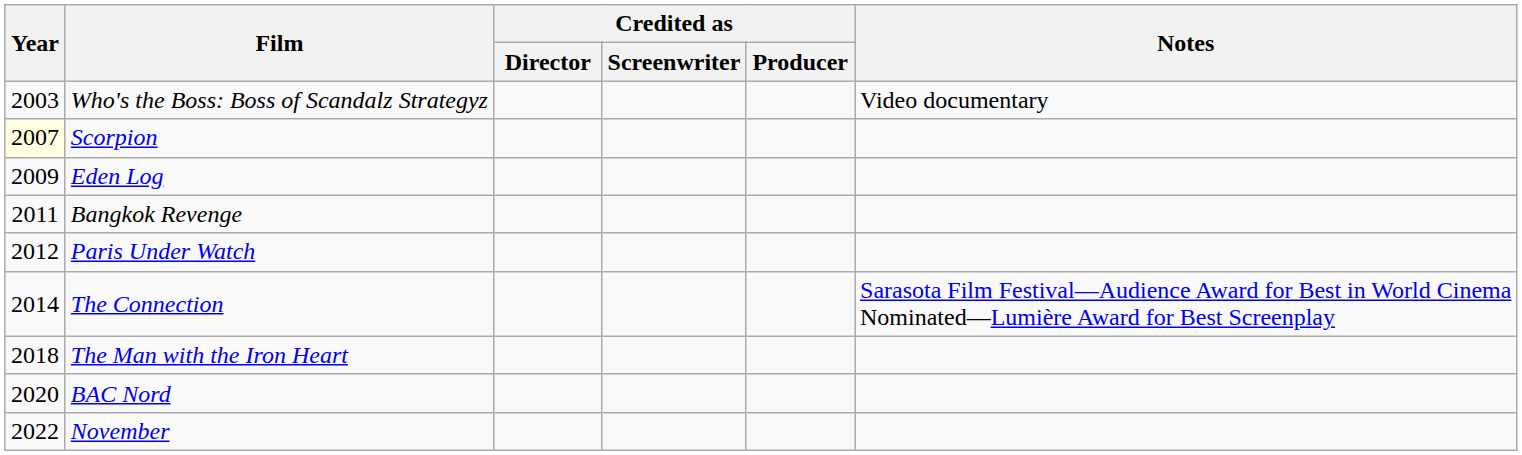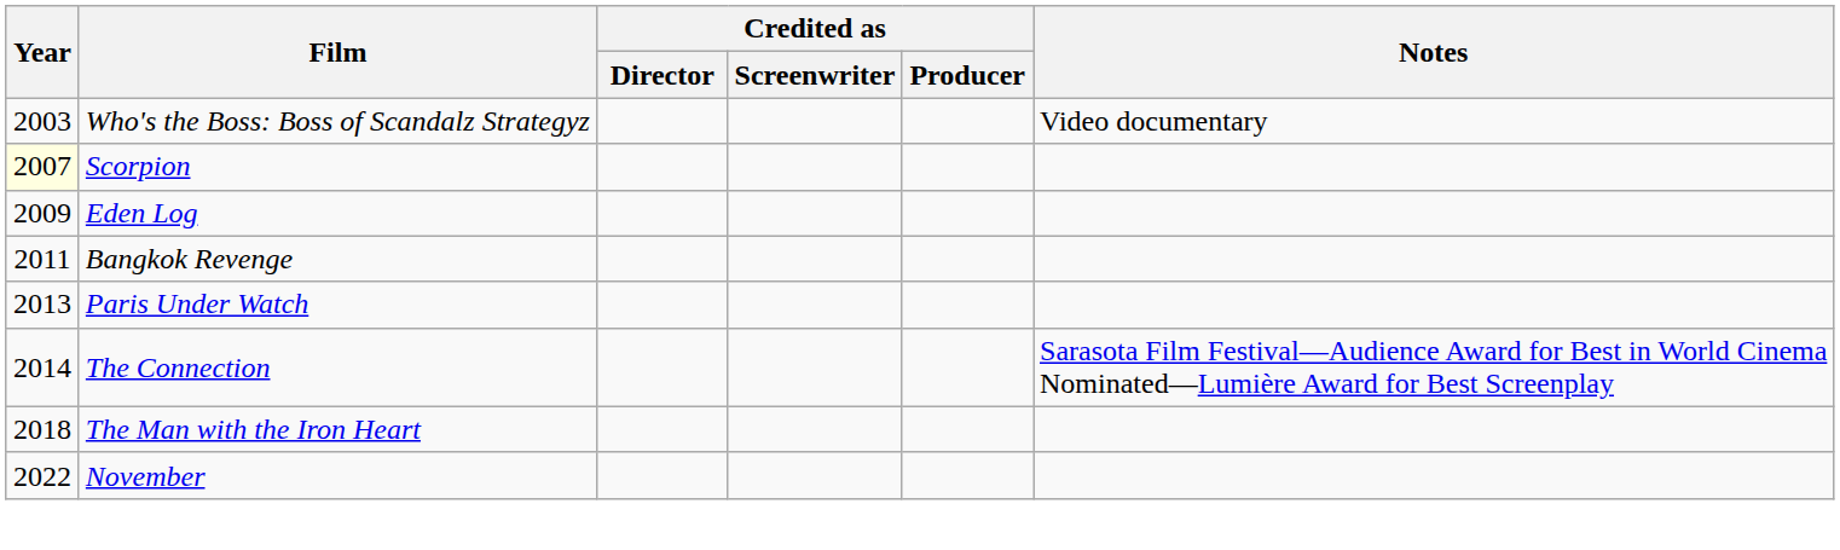Paris Under Watch | Year: 2012 -> 2013
- row: 2020 | BAC Nord
